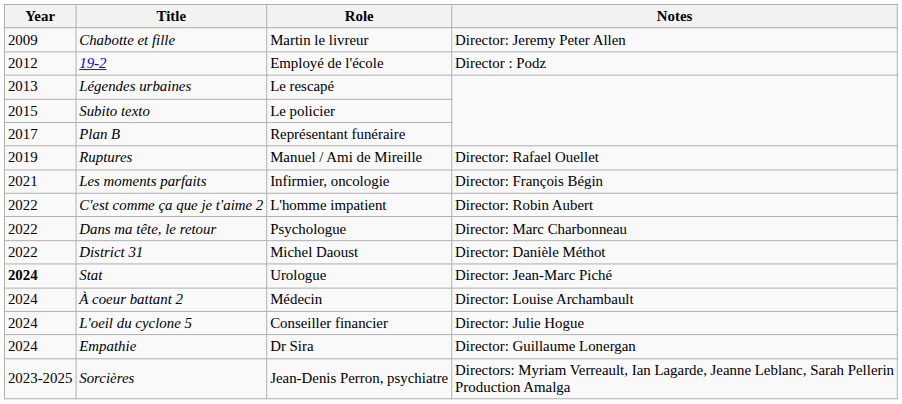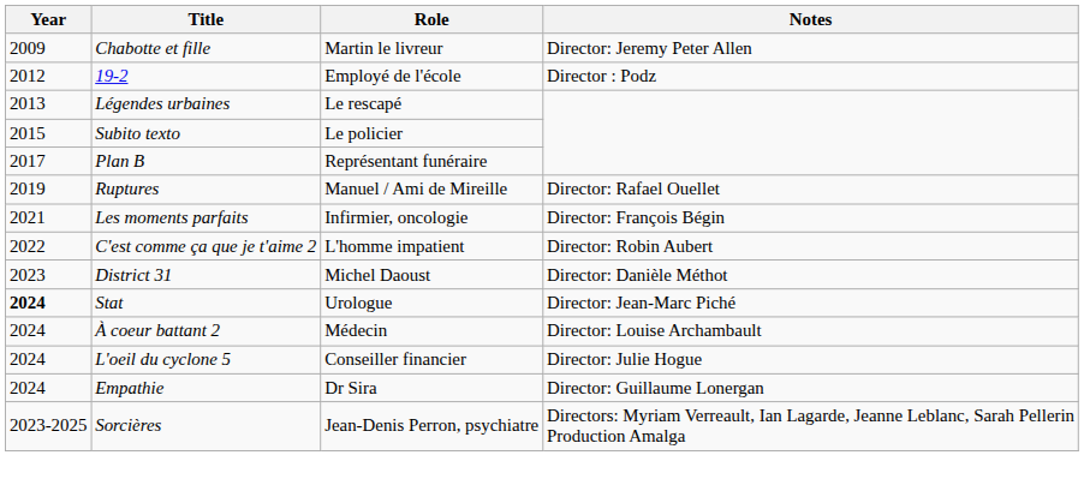- row: 2022 | Dans ma tête, le retour | Psychologue | Director: Marc Charbonneau
District 31 | Year: 2022 -> 2023
